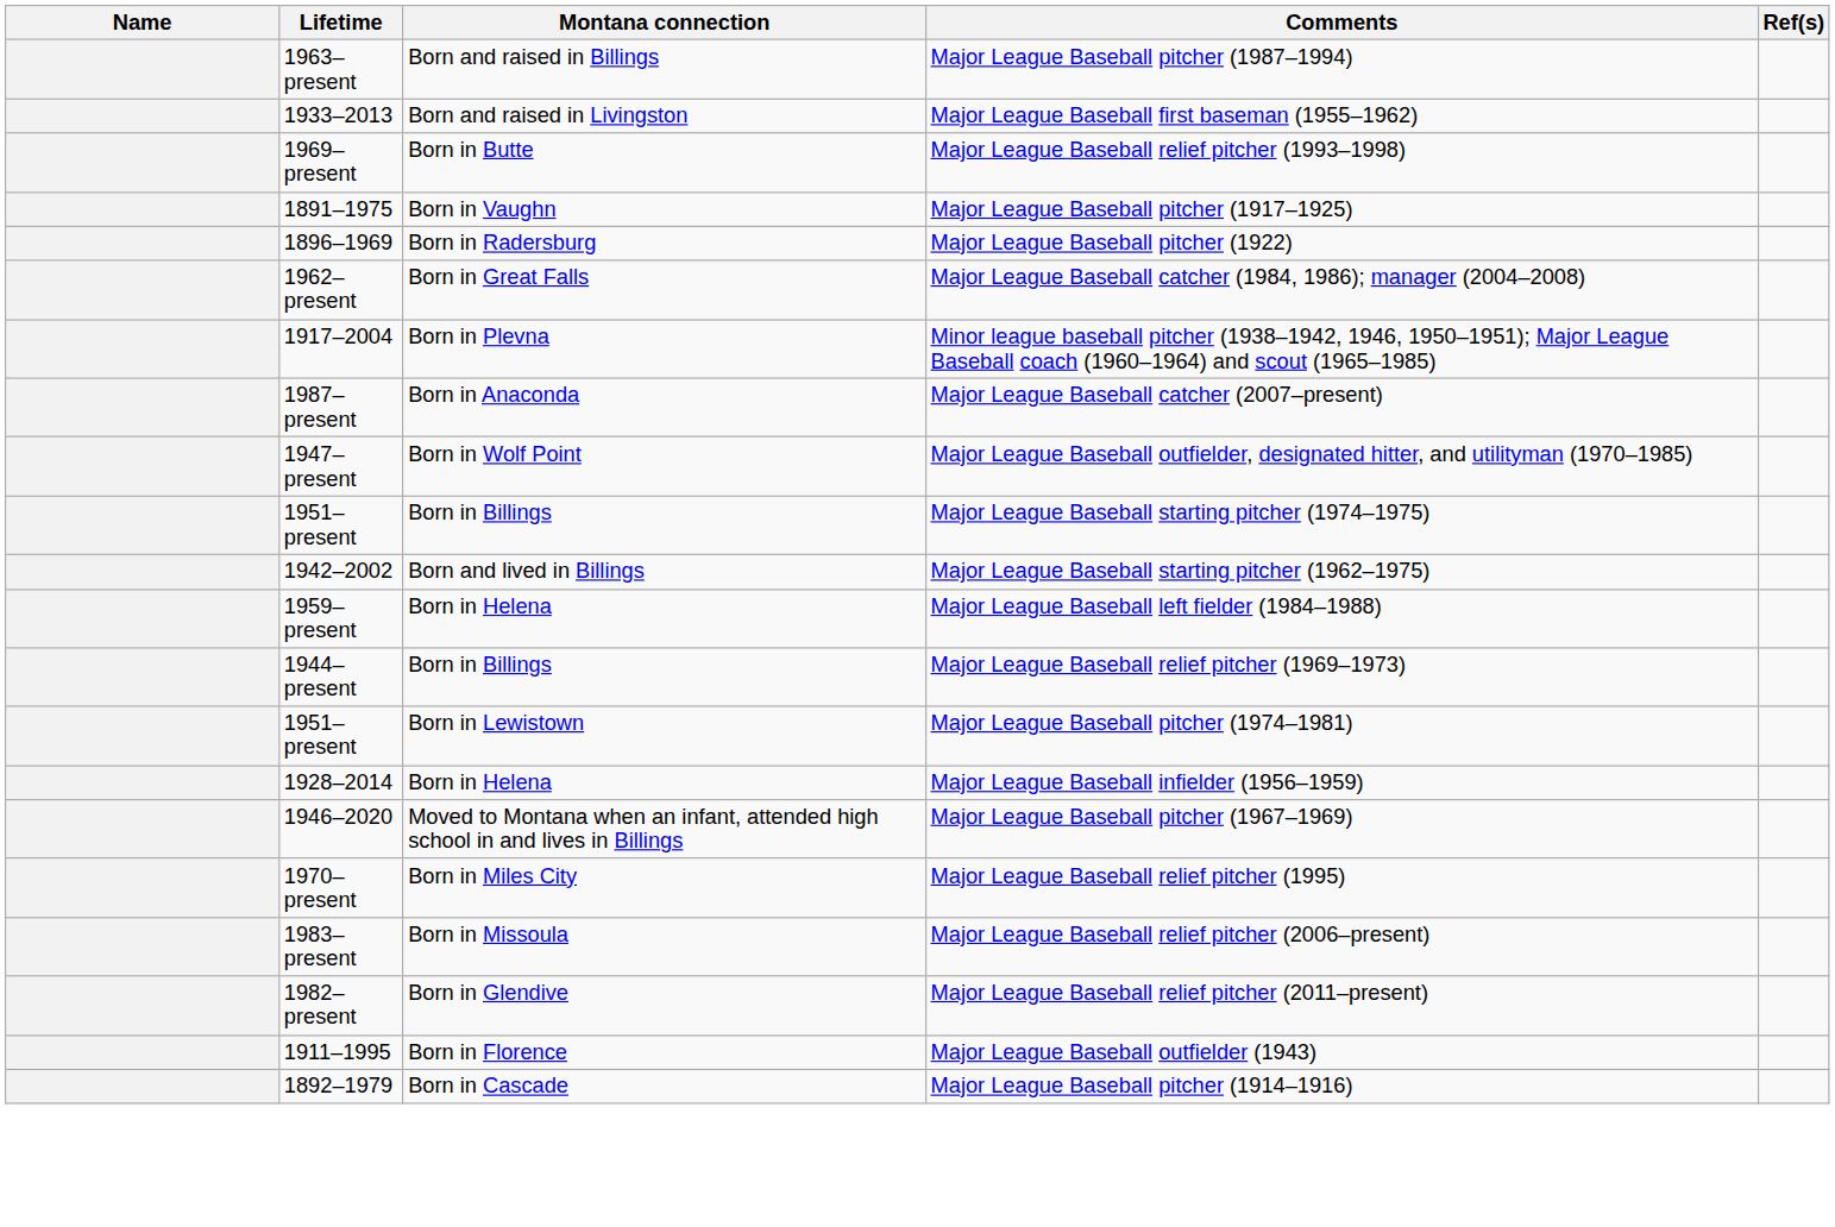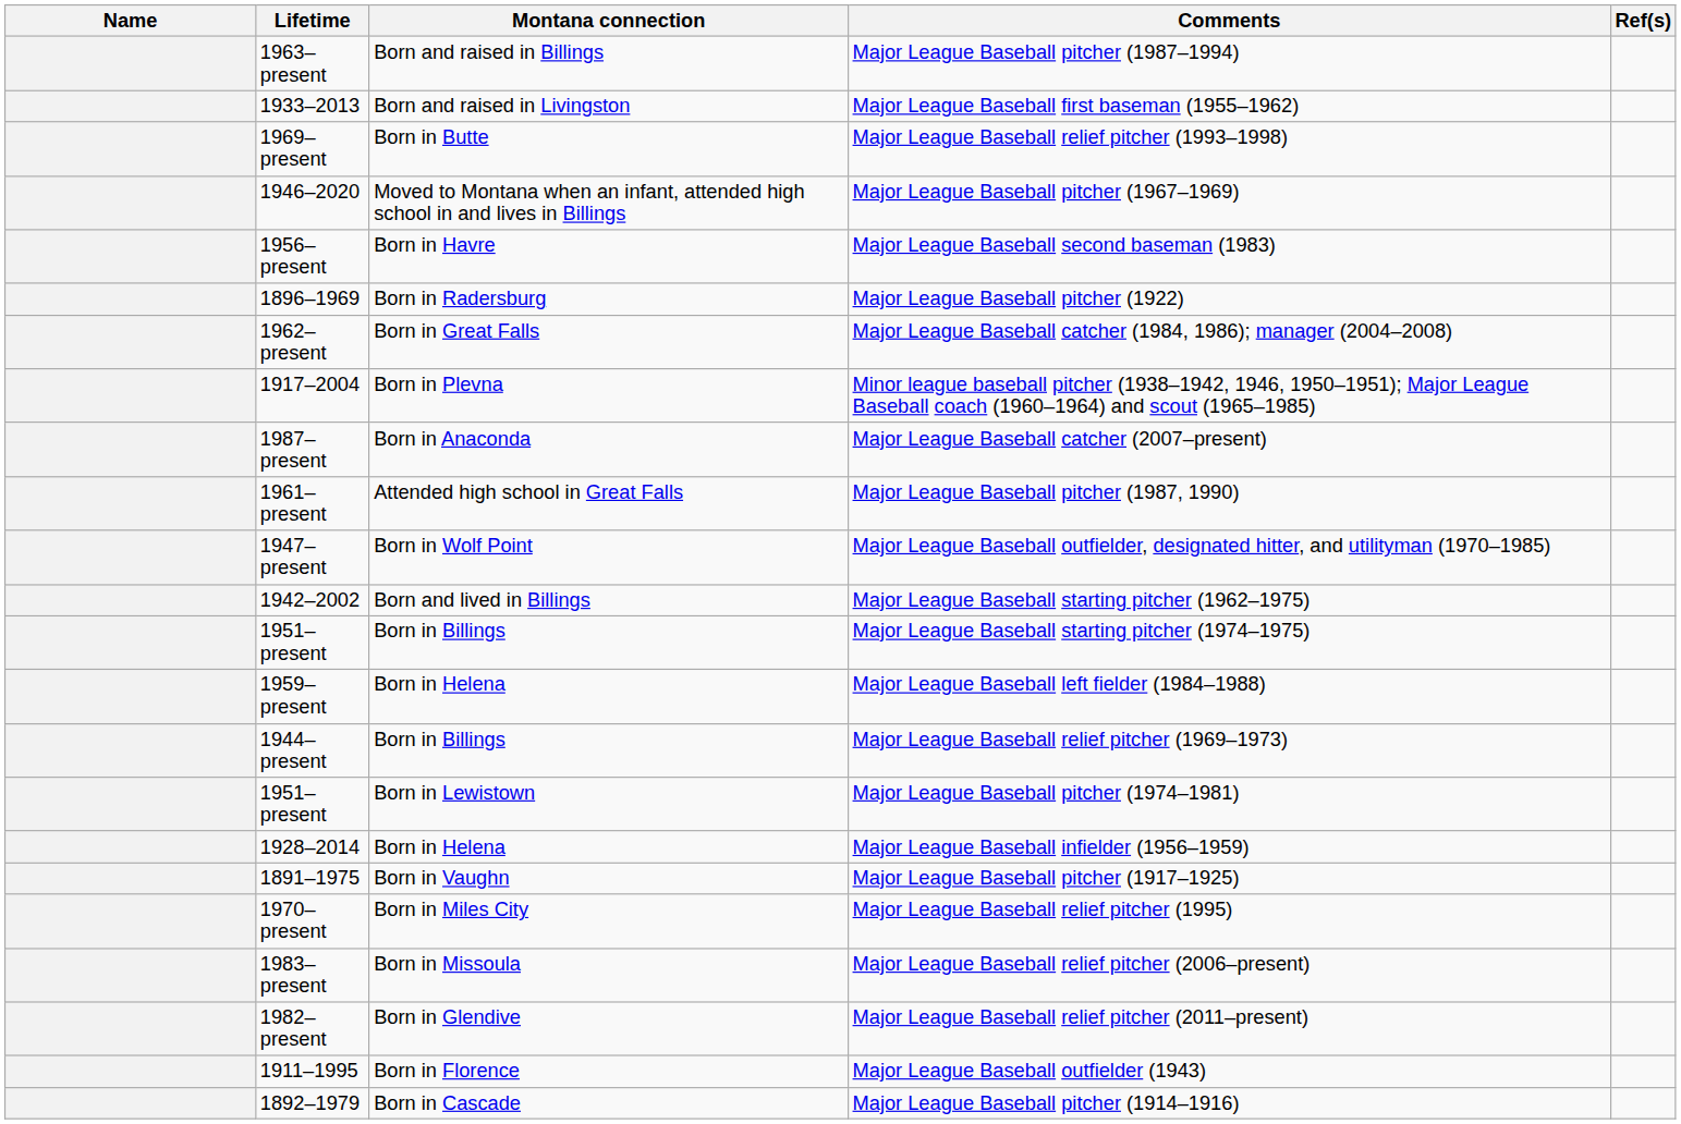rows swapped: Major League Baseball pitcher (1917–1925) <-> Major League Baseball pitcher (1967–1969)
+ row: 1956–present | Born in Havre | Major League Baseball second baseman (1983)
+ row: 1961–present | Attended high school in Great Falls | Major League Baseball pitcher (1987, 1990)
rows swapped: Major League Baseball starting pitcher (1974–1975) <-> Major League Baseball starting pitcher (1962–1975)
